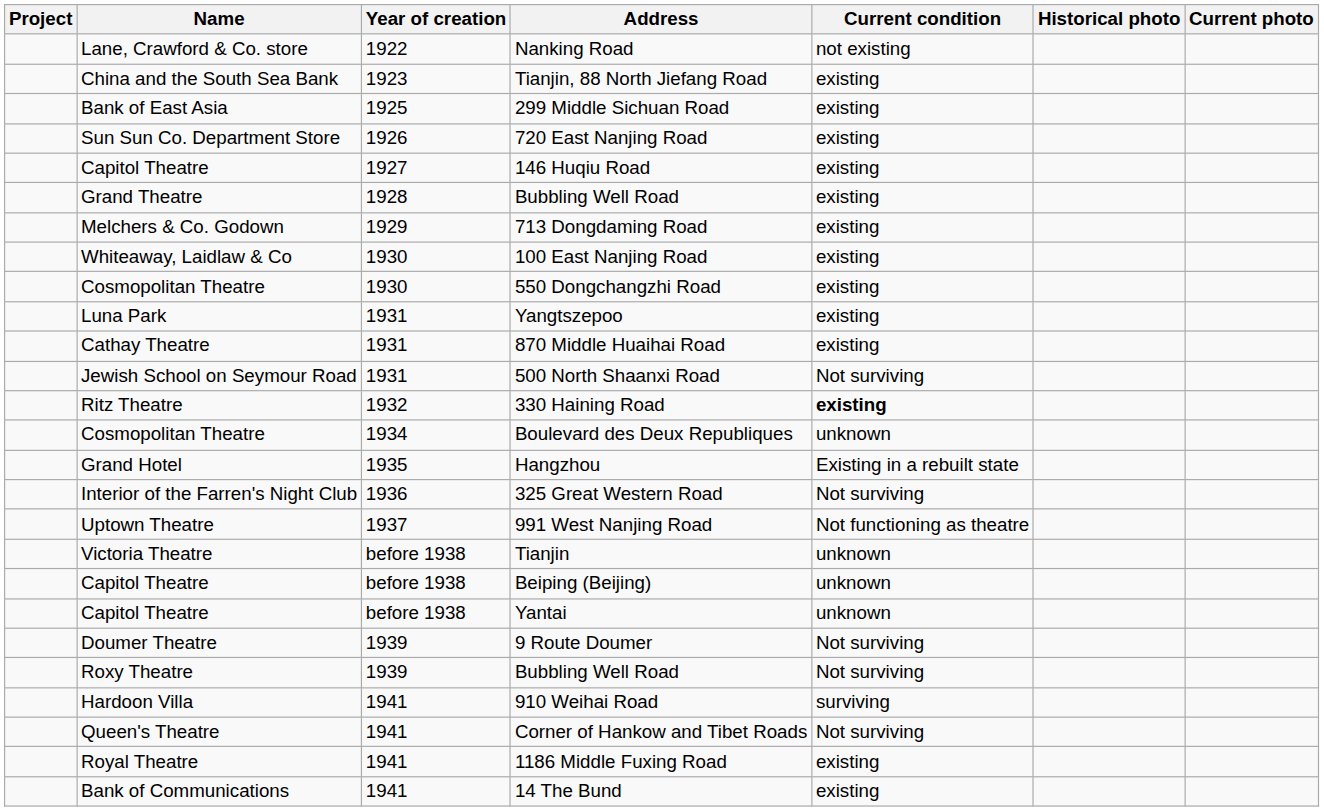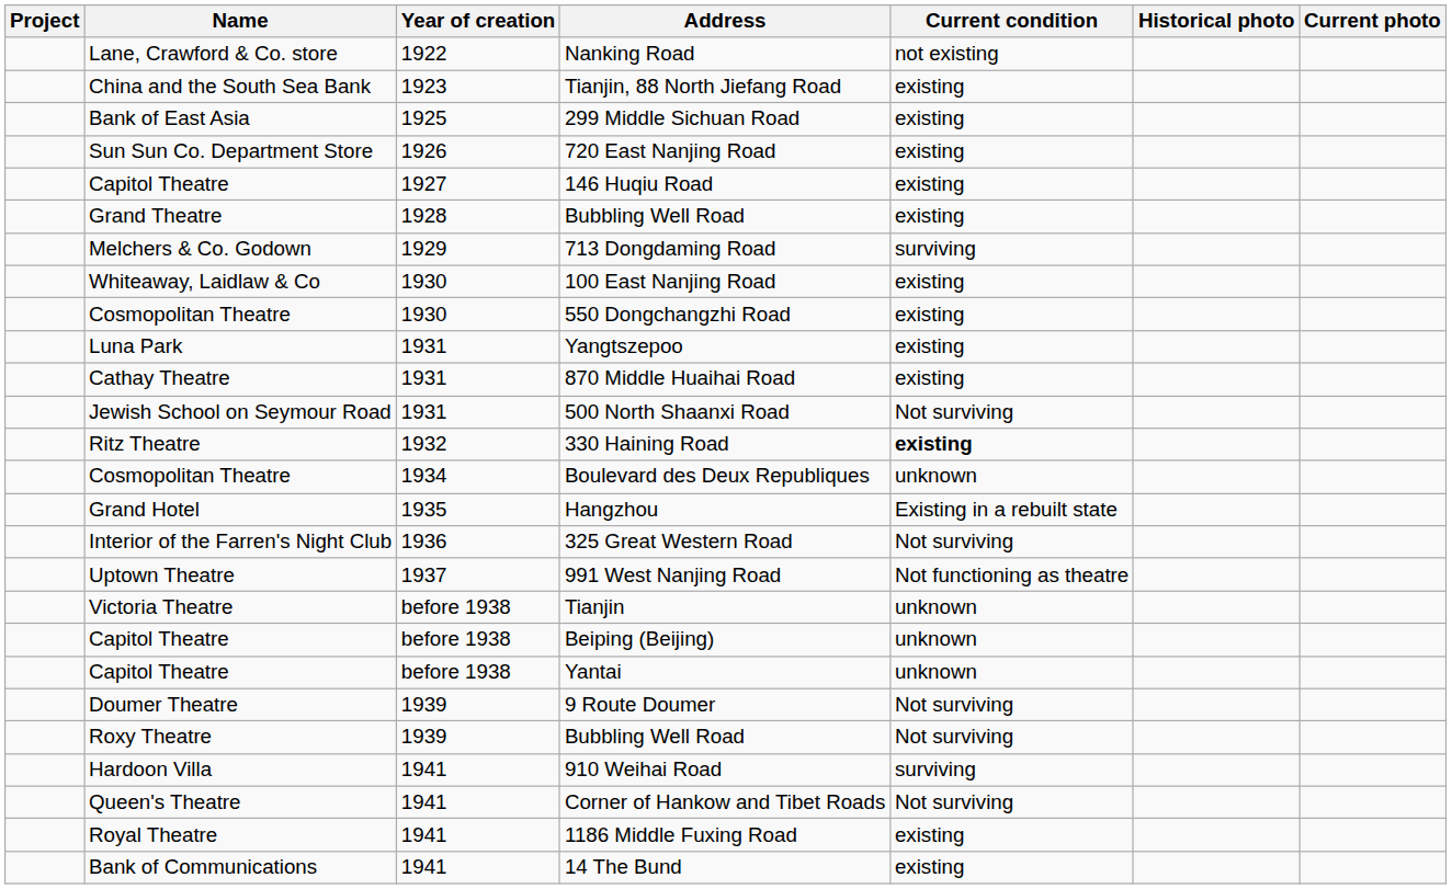713 Dongdaming Road | Current condition: existing -> surviving
